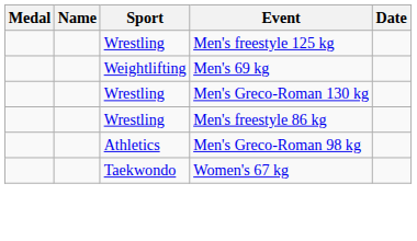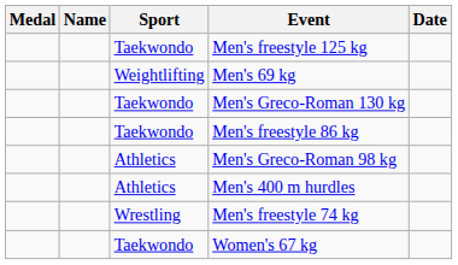Men's freestyle 125 kg | Sport: Wrestling -> Taekwondo
Men's Greco-Roman 130 kg | Sport: Wrestling -> Taekwondo
Men's freestyle 86 kg | Sport: Wrestling -> Taekwondo
+ row: Athletics | Men's 400 m hurdles
+ row: Wrestling | Men's freestyle 74 kg
